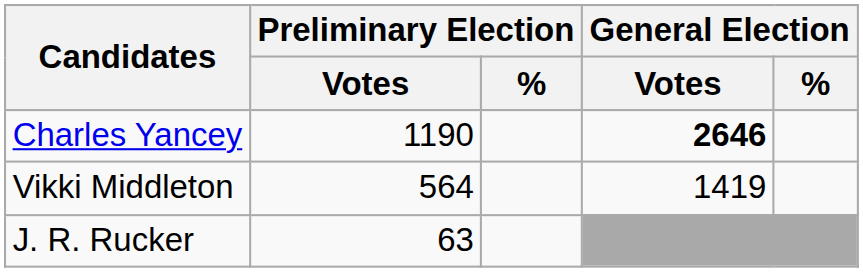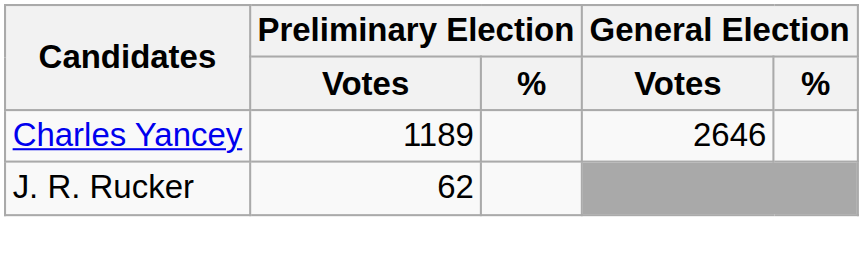Charles Yancey | Preliminary Election / Votes: 1190 -> 1189
Charles Yancey | General Election / Votes: bold -> normal
- row: Vikki Middleton | 564 | 1419
J. R. Rucker | Preliminary Election / Votes: 63 -> 62
